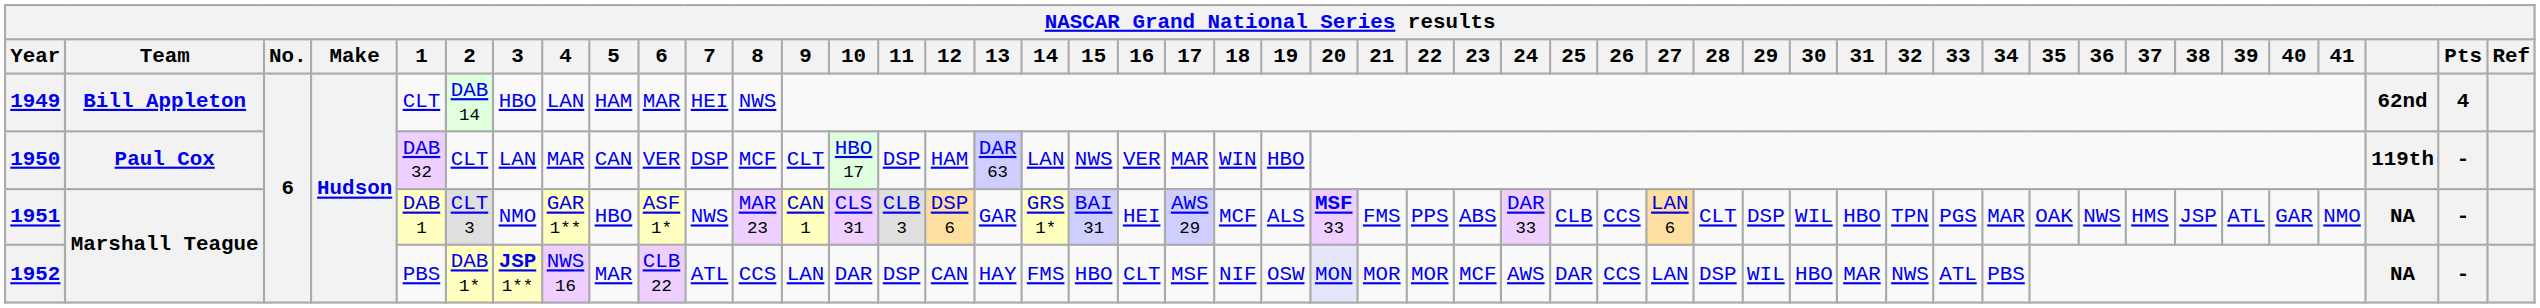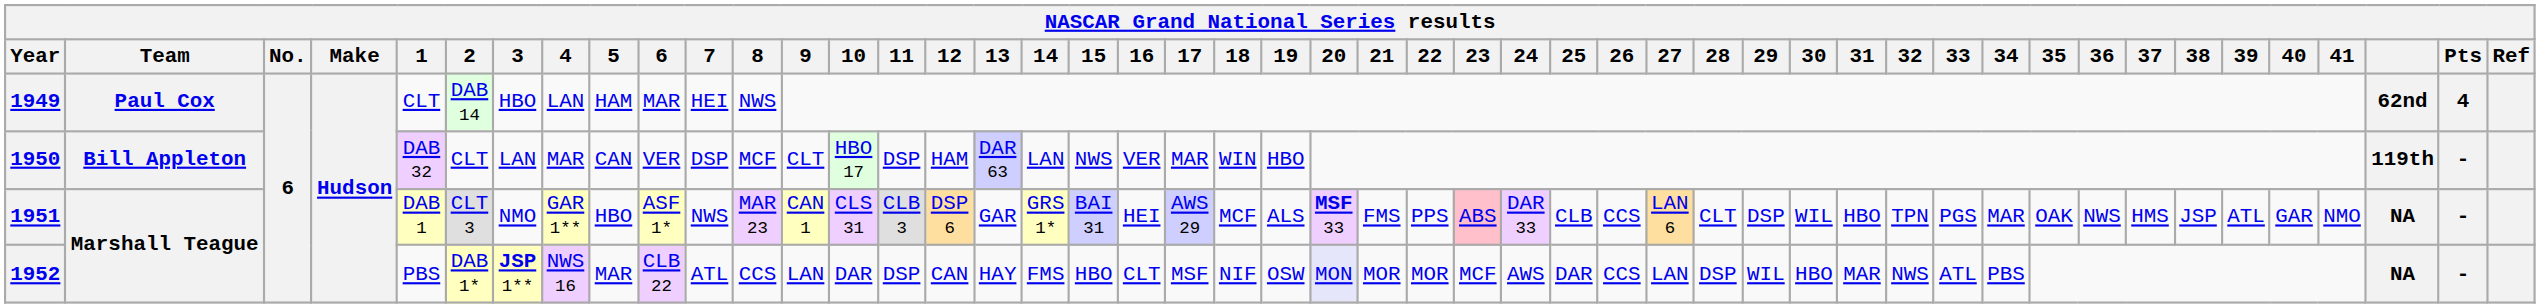1949 | Team: Bill Appleton -> Paul Cox
1950 | Team: Paul Cox -> Bill Appleton
1951 | 23: no background -> pink background
